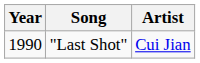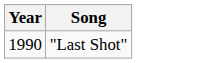- column: Artist | Cui Jian
